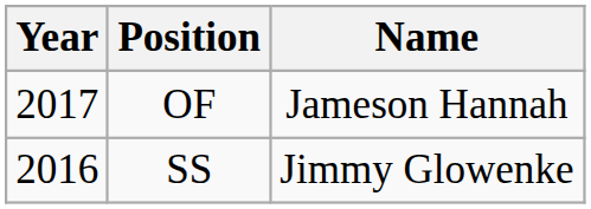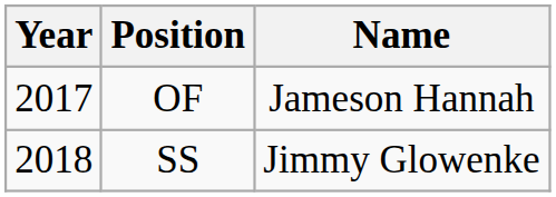SS | Year: 2016 -> 2018
